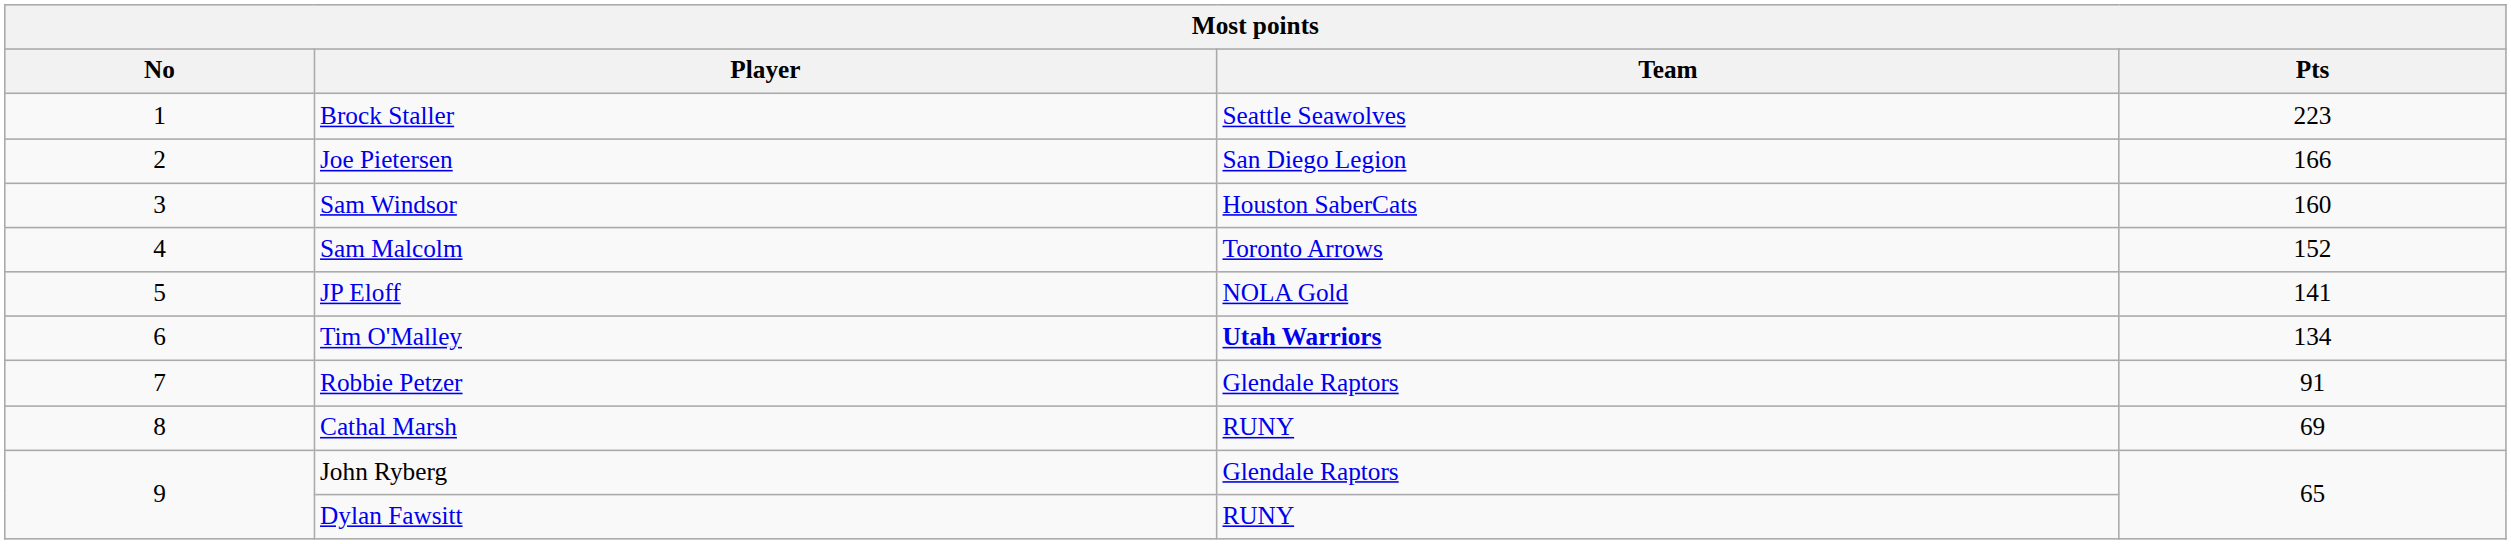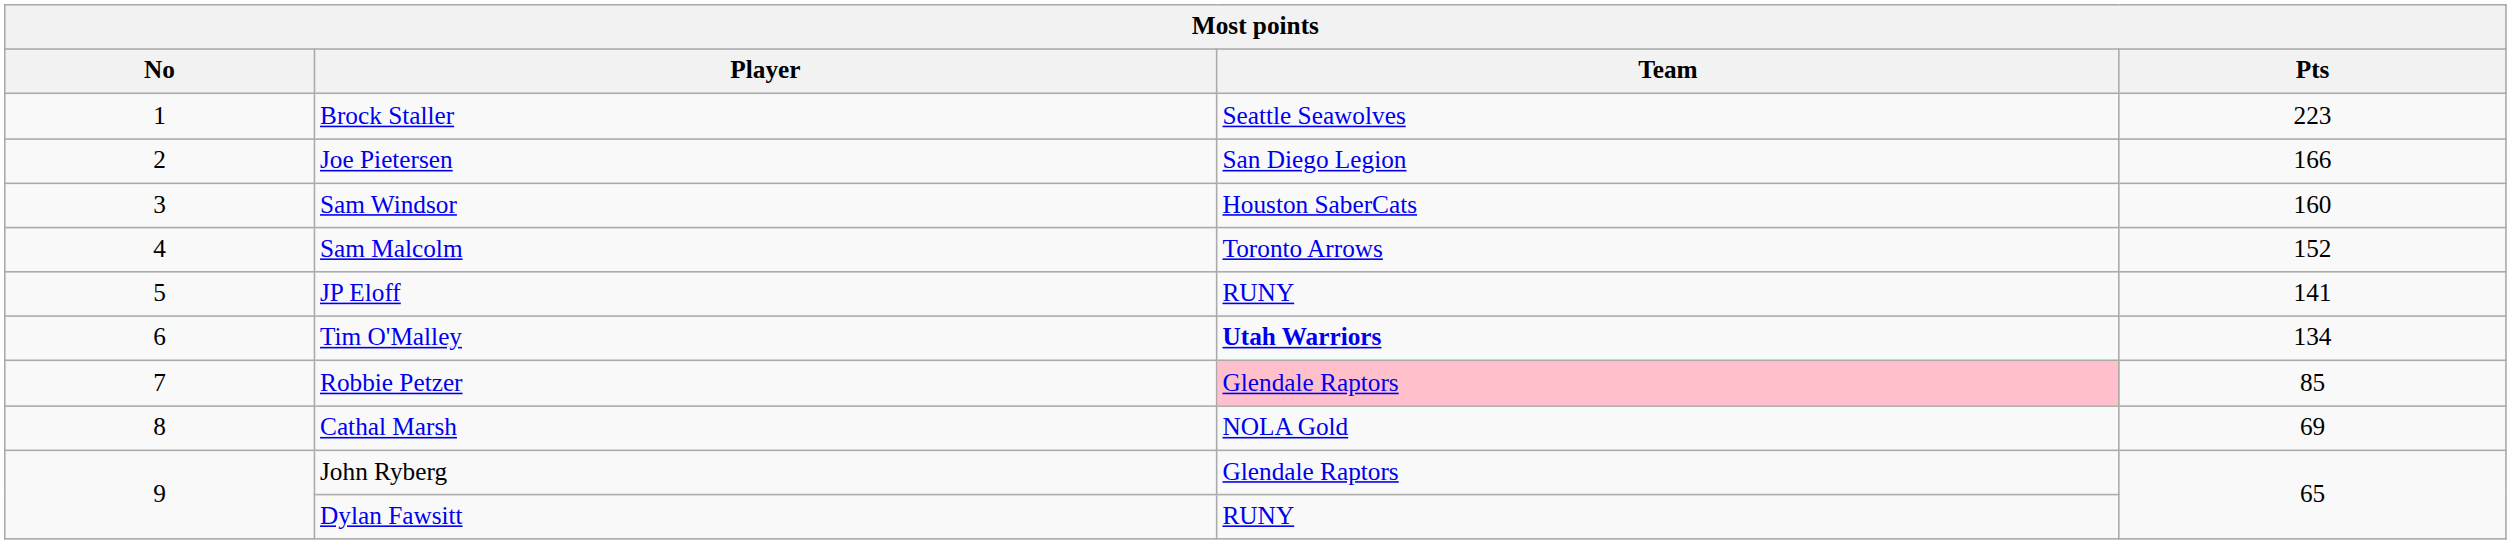JP Eloff | Team: NOLA Gold -> RUNY
Robbie Petzer | Team: no background -> pink background
Robbie Petzer | Pts: 91 -> 85
Cathal Marsh | Team: RUNY -> NOLA Gold
